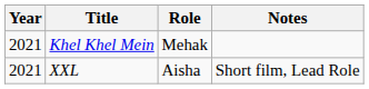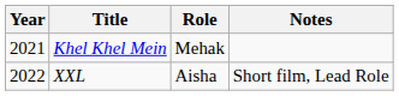XXL | Year: 2021 -> 2022
